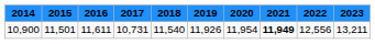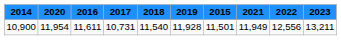columns swapped: 2015 <-> 2020
10,900 | 2019: 11,926 -> 11,928
10,900 | 2021: bold -> normal
